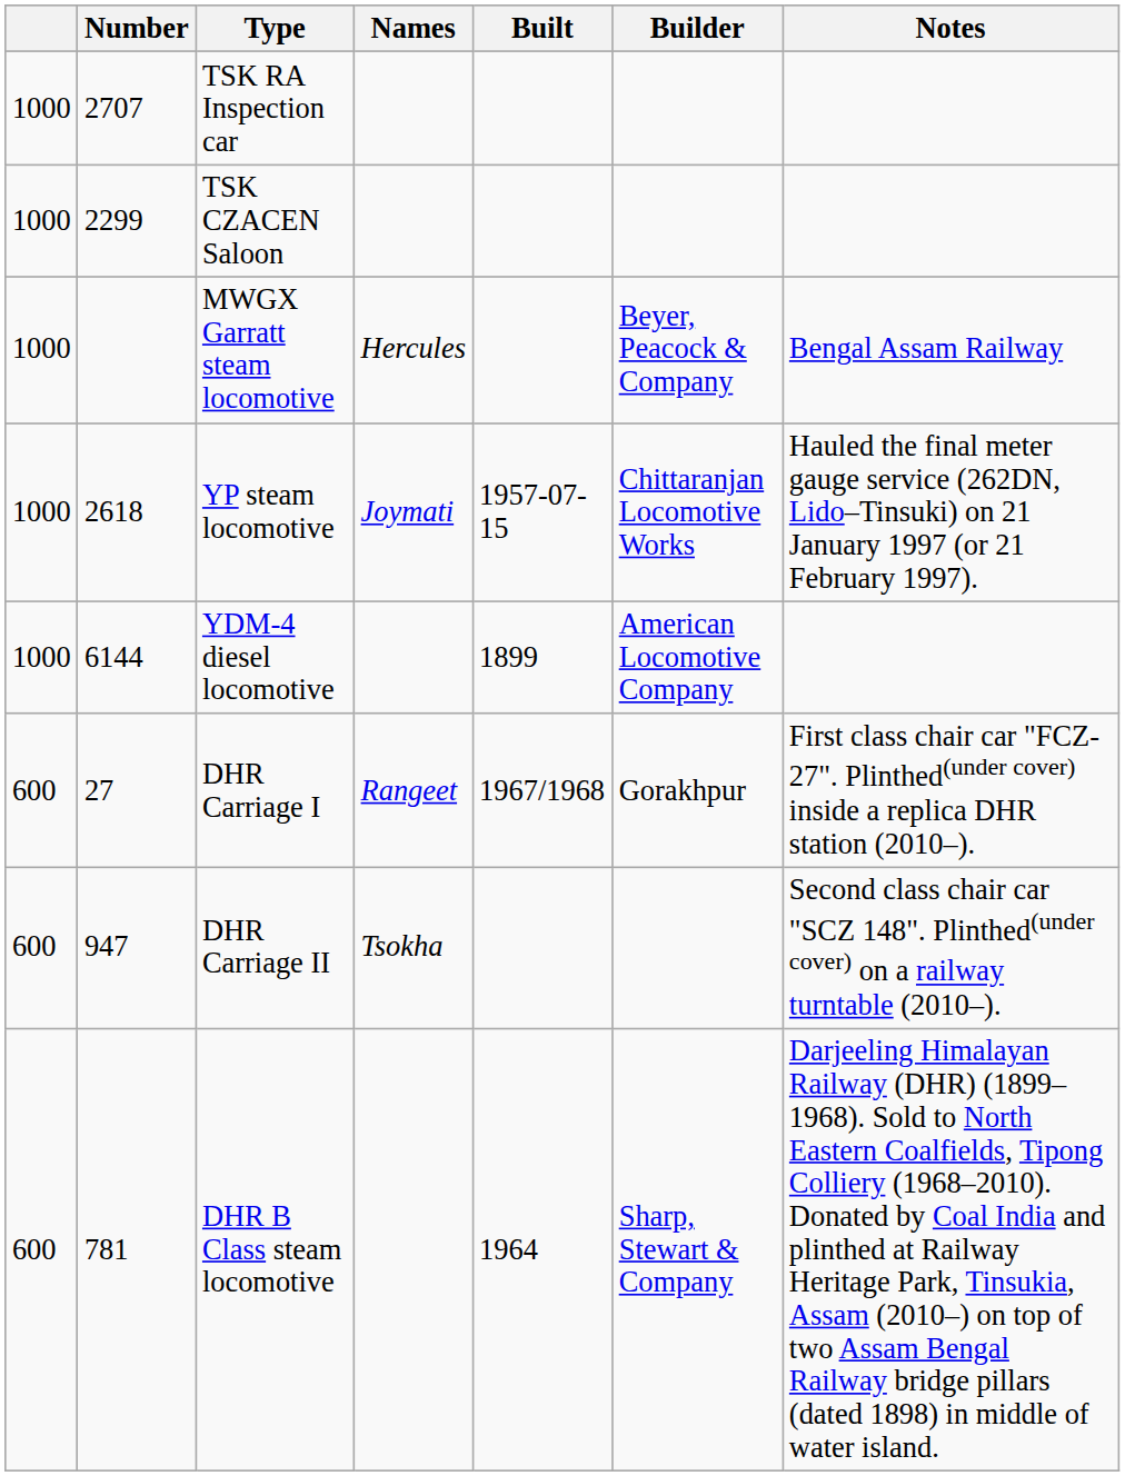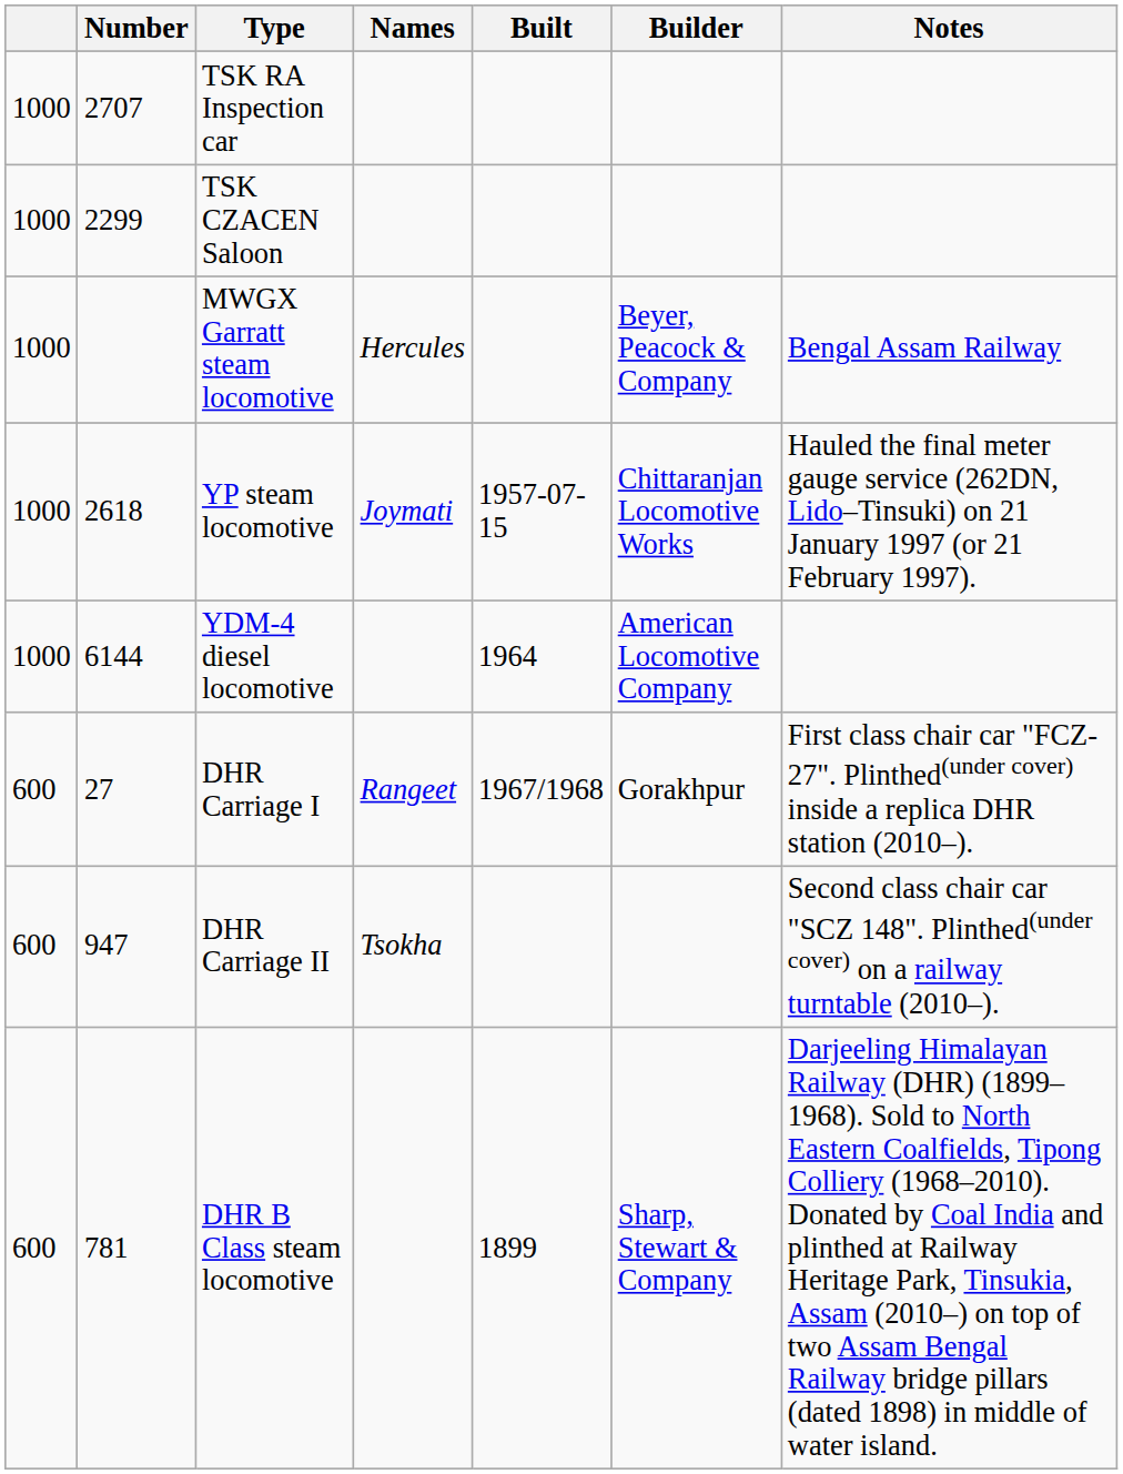YDM-4 diesel locomotive | Built: 1899 -> 1964
DHR B Class steam locomotive | Built: 1964 -> 1899
